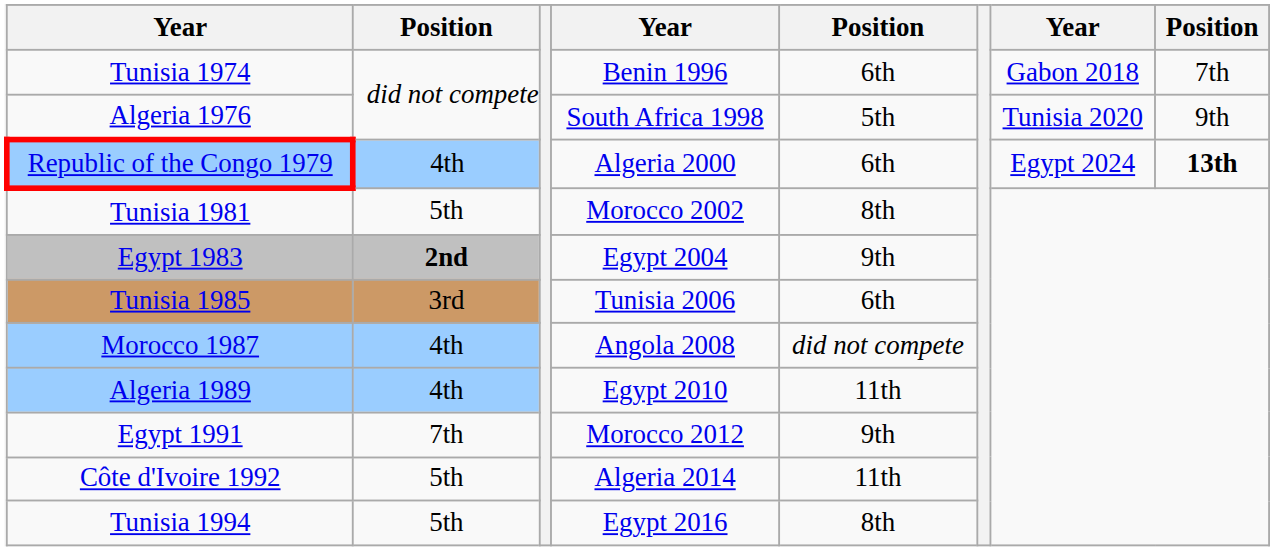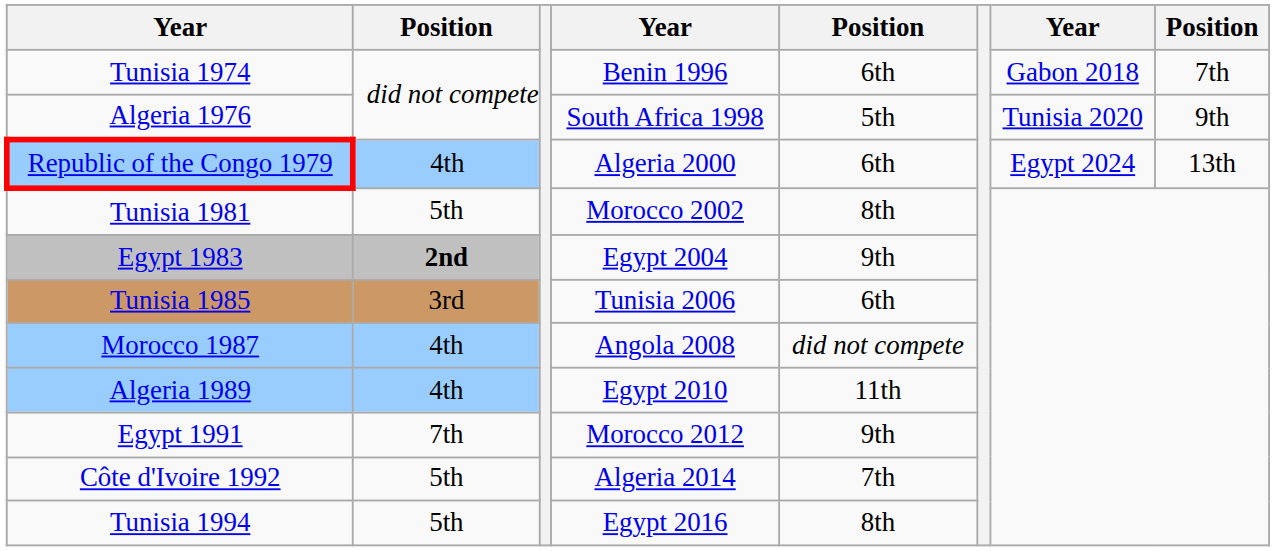Republic of the Congo 1979 | column 8: bold -> normal
Côte d'Ivoire 1992 | column 5: 11th -> 7th
